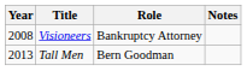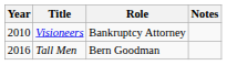Visioneers | Year: 2008 -> 2010
Tall Men | Year: 2013 -> 2016
